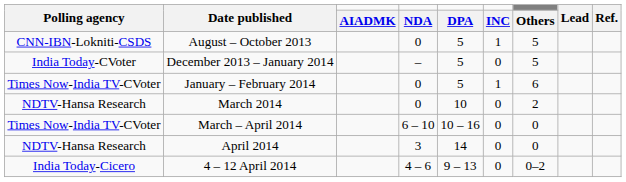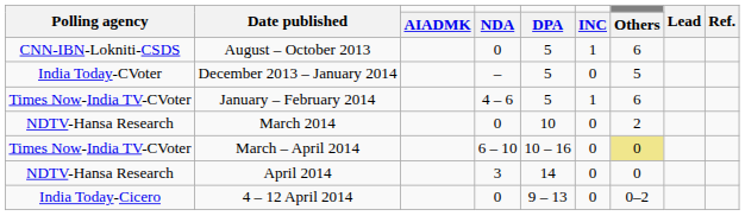August – October 2013 | Others: 5 -> 6
January – February 2014 | NDA: 0 -> 4 – 6
March – April 2014 | Others: no background -> khaki background
4 – 12 April 2014 | NDA: 4 – 6 -> 0
